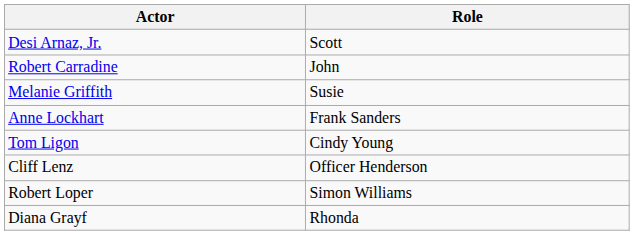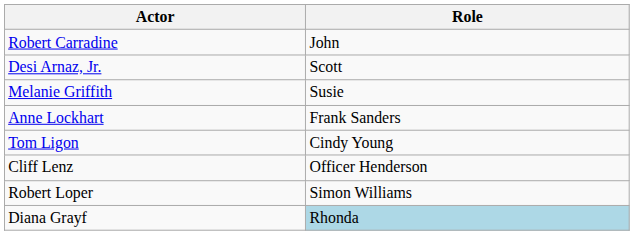rows swapped: Desi Arnaz, Jr. <-> Robert Carradine
Diana Grayf | Role: no background -> lightblue background
